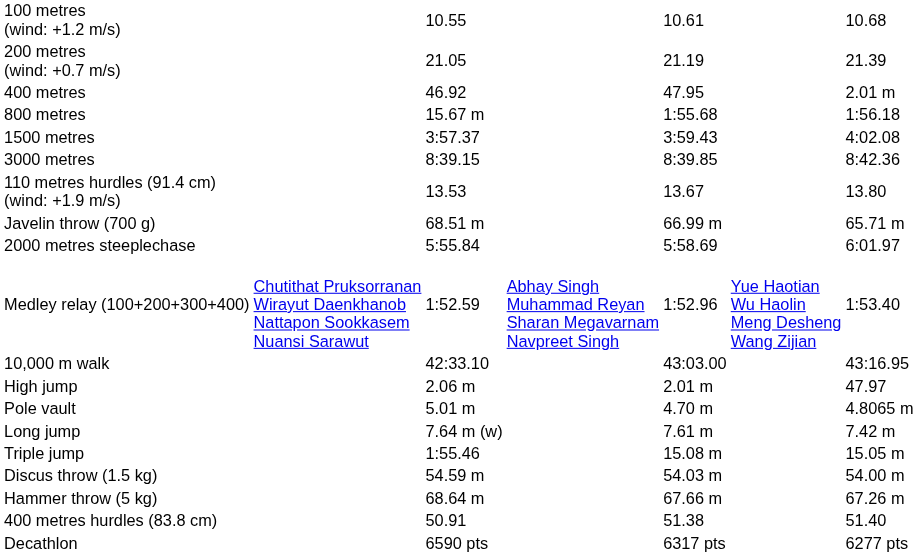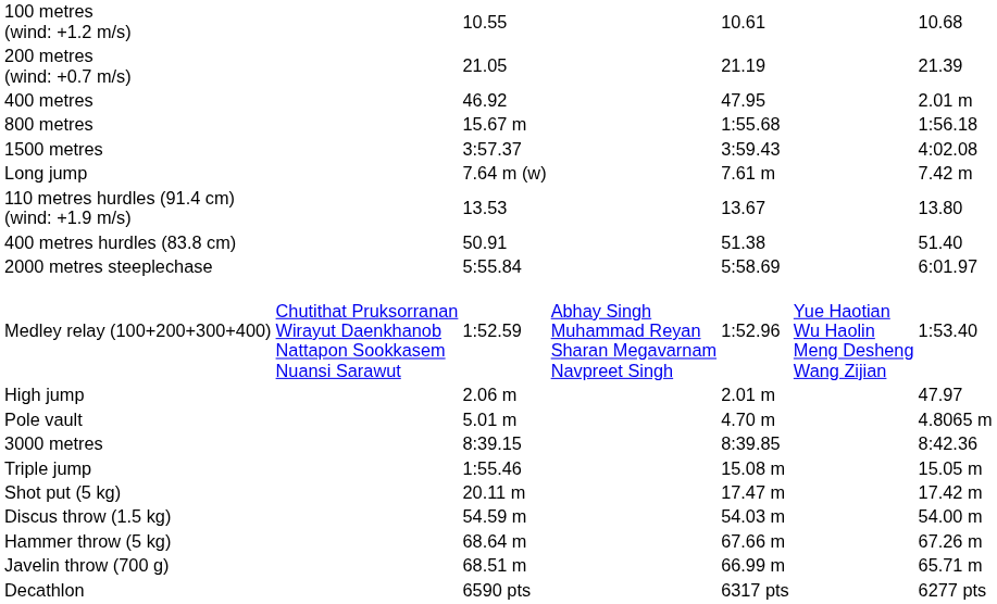rows swapped: 3000 metres <-> Long jump
rows swapped: 400 metres hurdles (83.8 cm) <-> Javelin throw (700 g)
- row: 10,000 m walk | 42:33.10 | 43:03.00 | 43:16.95
+ row: Shot put (5 kg) | 20.11 m | 17.47 m | 17.42 m
